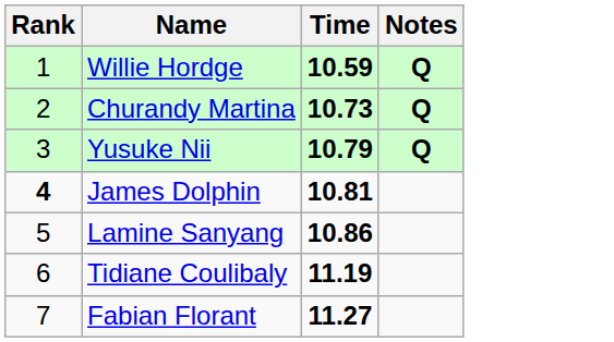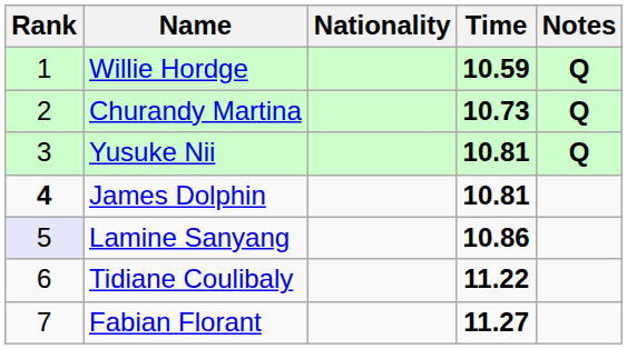+ column: Nationality
Yusuke Nii | Time: 10.79 -> 10.81
Lamine Sanyang | Rank: no background -> lavender background
Tidiane Coulibaly | Time: 11.19 -> 11.22
